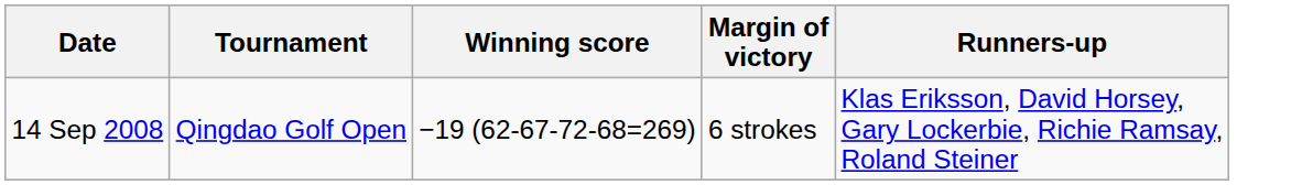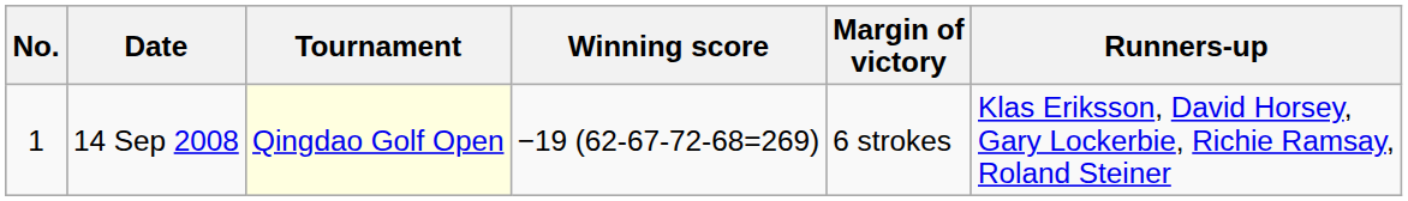+ column: No. | 1
14 Sep 2008 | Tournament: no background -> lightyellow background
